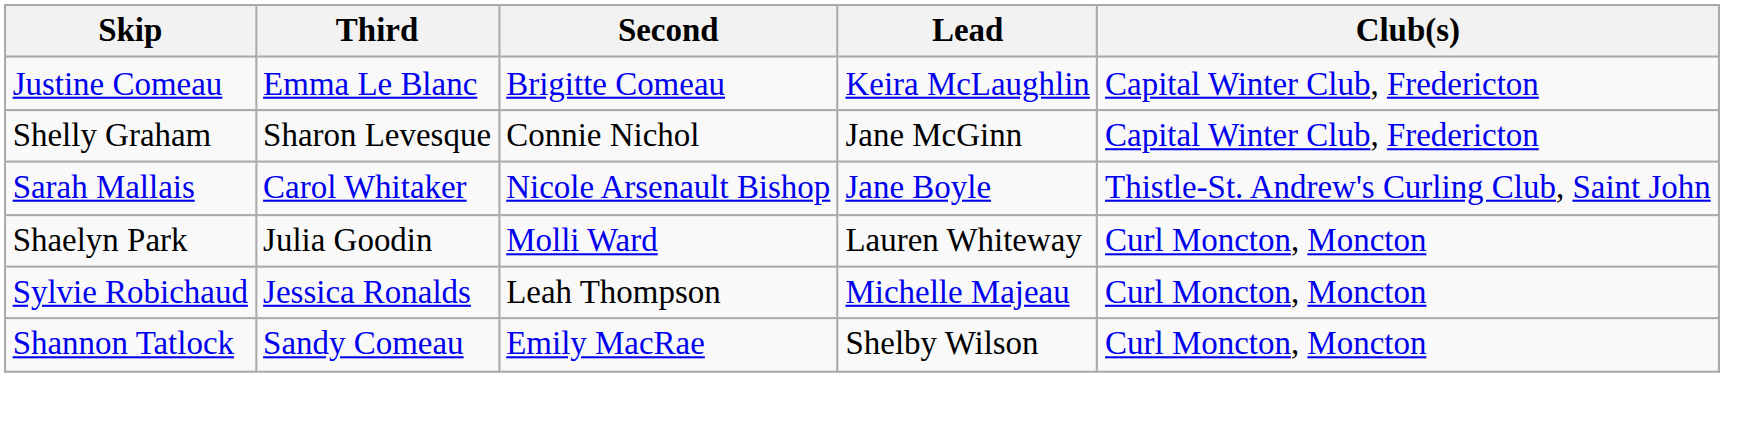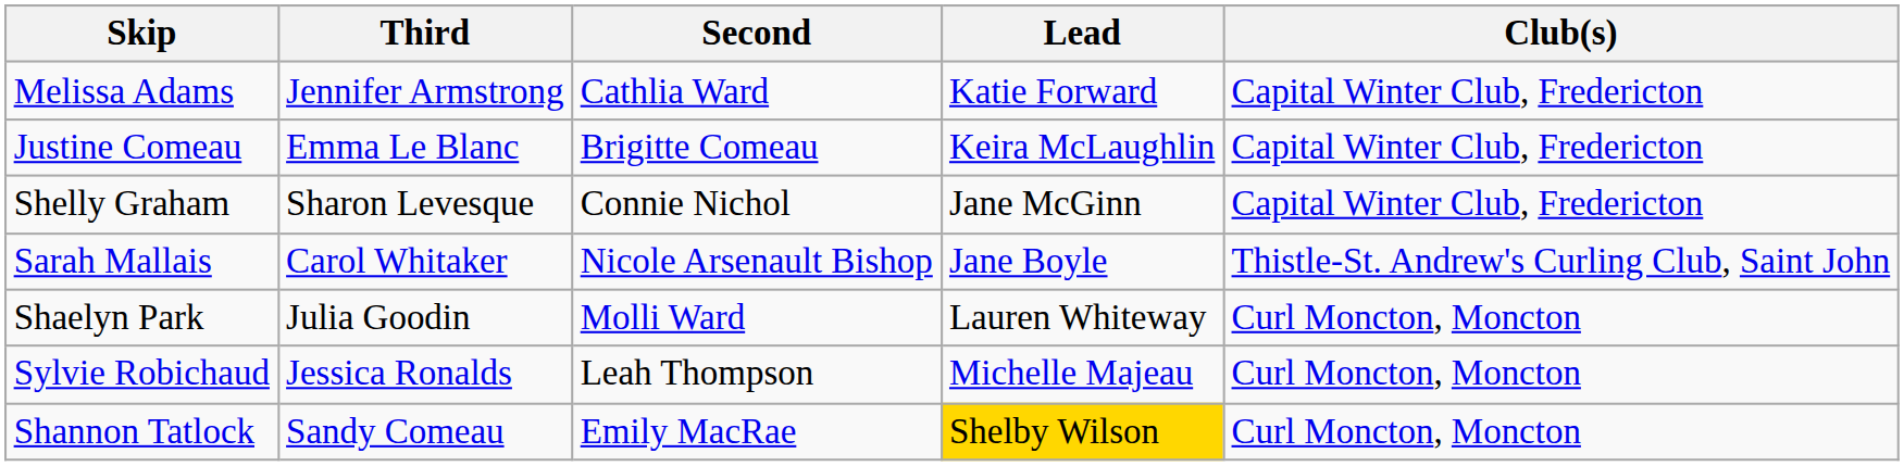+ row: Melissa Adams | Jennifer Armstrong | Cathlia Ward | Katie Forward | Capital Winter Club, Fredericton
Shannon Tatlock | Lead: no background -> gold background
